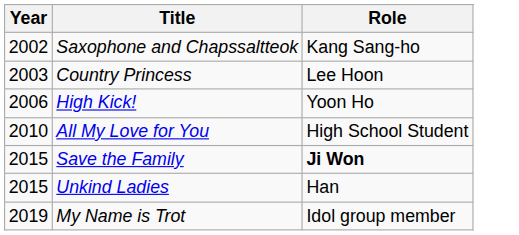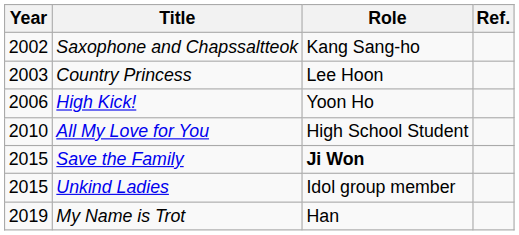+ column: Ref.
Unkind Ladies | Role: Han -> Idol group member
My Name is Trot | Role: Idol group member -> Han
